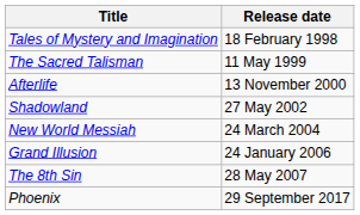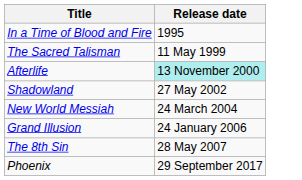+ row: In a Time of Blood and Fire | 1995
- row: Tales of Mystery and Imagination | 18 February 1998
Afterlife | Release date: no background -> paleturquoise background
